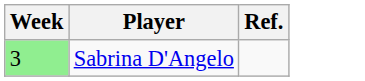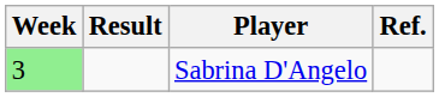+ column: Result
